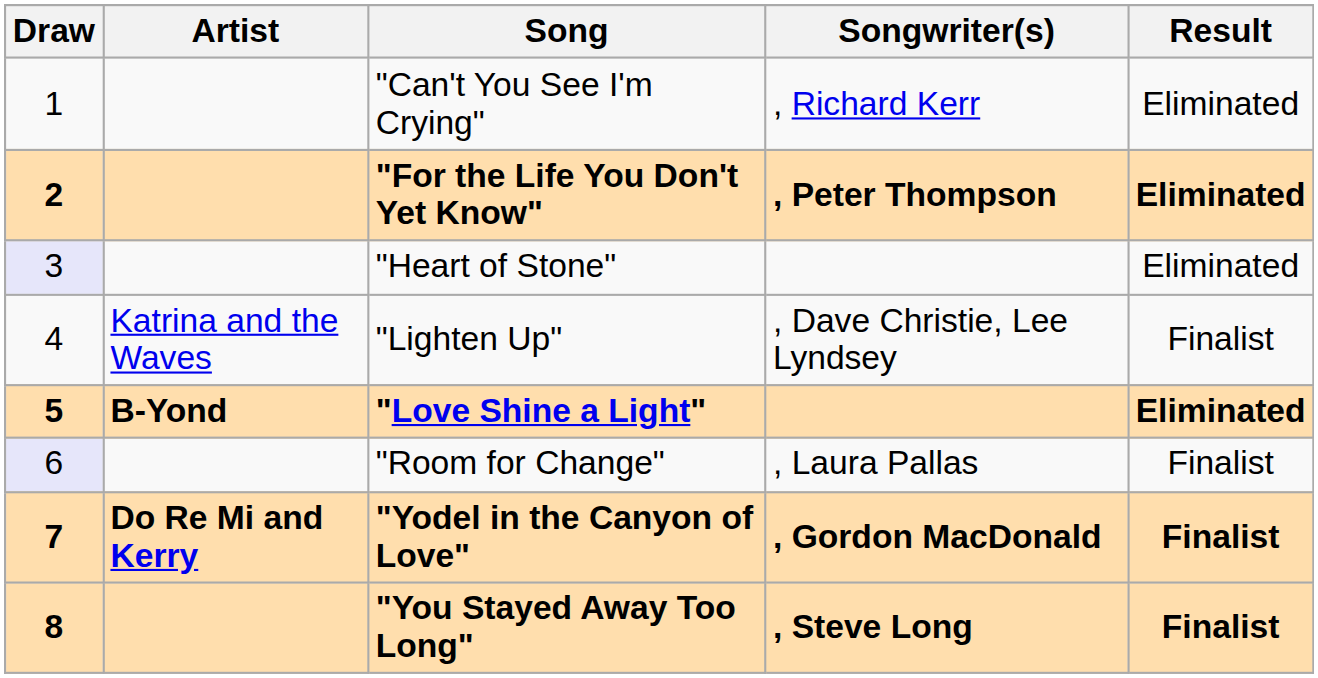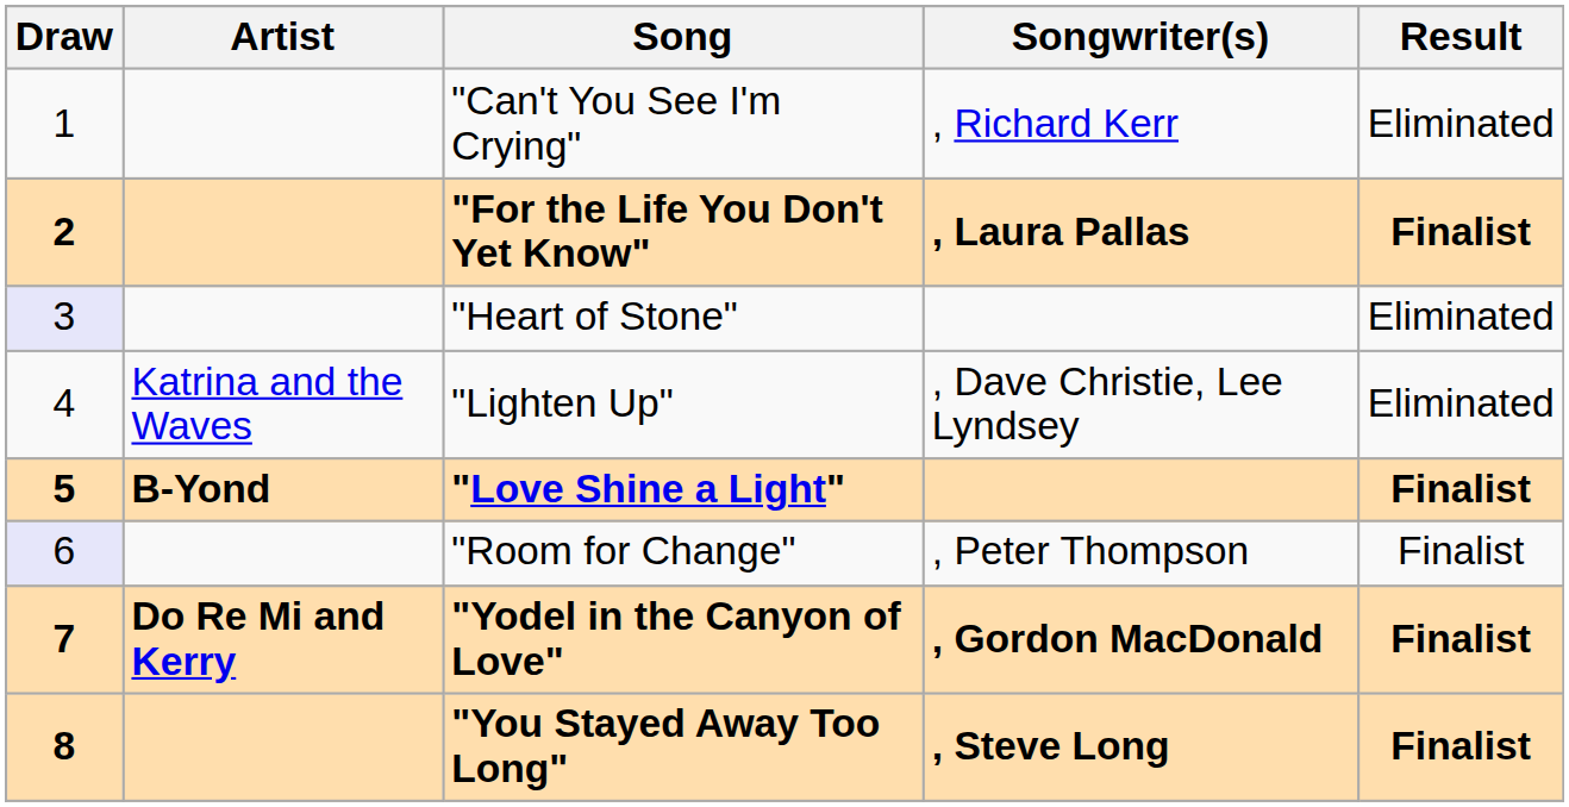"For the Life You Don't Yet Know" | Songwriter(s): , Peter Thompson -> , Laura Pallas
"For the Life You Don't Yet Know" | Result: Eliminated -> Finalist
"Lighten Up" | Result: Finalist -> Eliminated
"Love Shine a Light" | Result: Eliminated -> Finalist
"Room for Change" | Songwriter(s): , Laura Pallas -> , Peter Thompson
